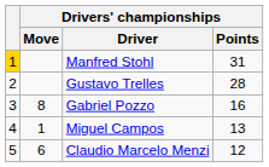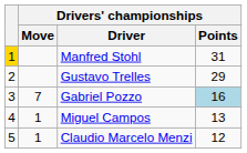Gustavo Trelles | Drivers' championships / Points: 28 -> 29
Gabriel Pozzo | Drivers' championships / Move: 8 -> 7
Gabriel Pozzo | Drivers' championships / Points: no background -> lightblue background
Claudio Marcelo Menzi | Drivers' championships / Move: 6 -> 1
